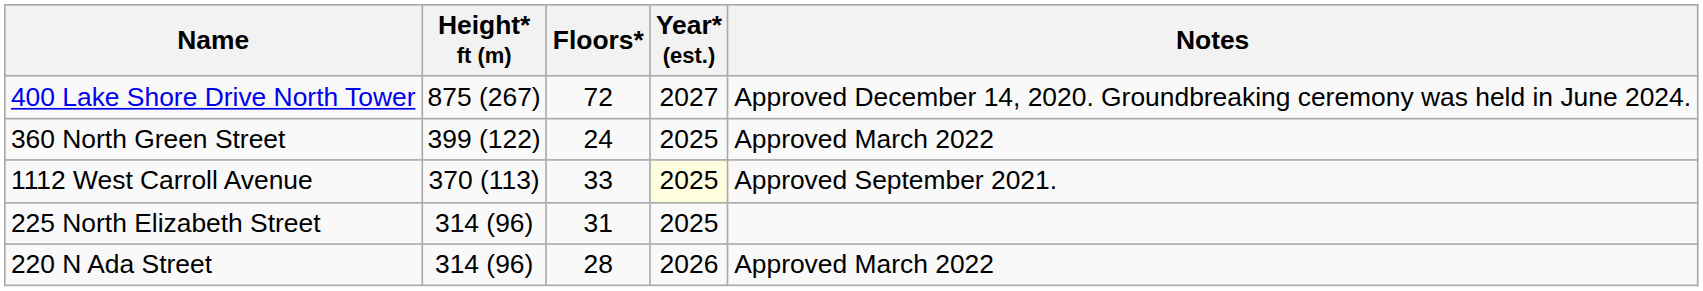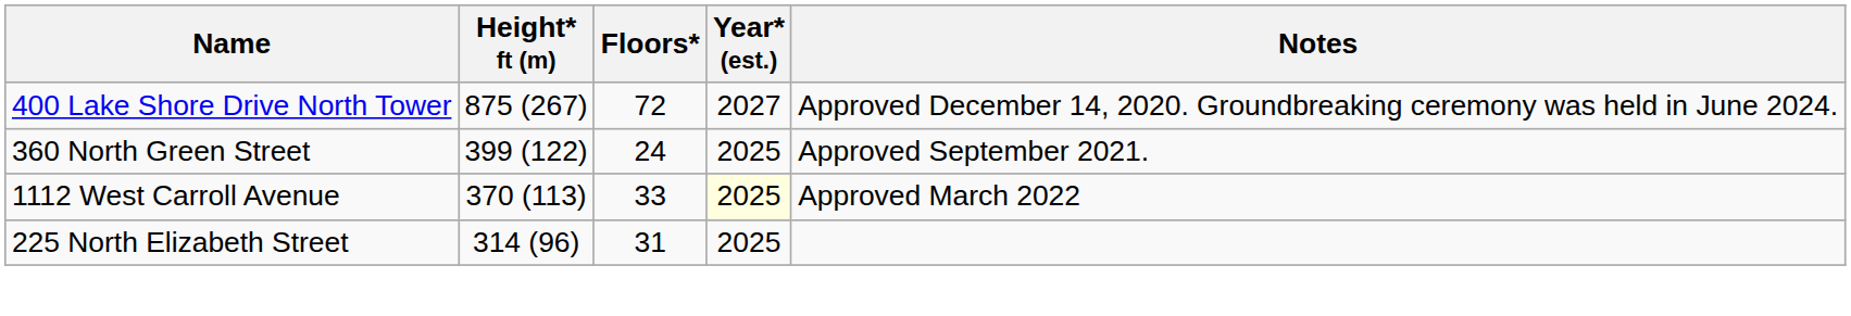360 North Green Street | Notes: Approved March 2022 -> Approved September 2021.
1112 West Carroll Avenue | Notes: Approved September 2021. -> Approved March 2022
- row: 220 N Ada Street | 314 (96) | 28 | 2026 | Approved March 2022
